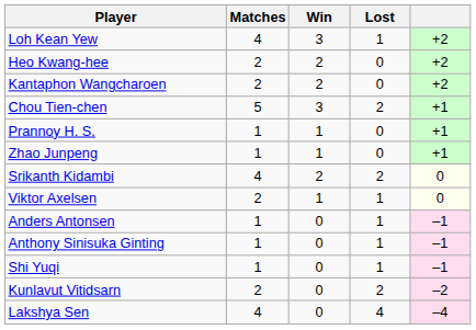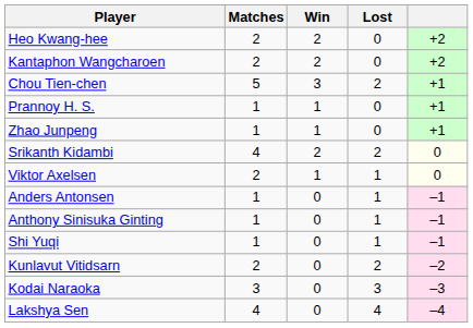- row: Loh Kean Yew | 4 | 3 | 1 | +2
+ row: Kodai Naraoka | 3 | 0 | 3 | –3
